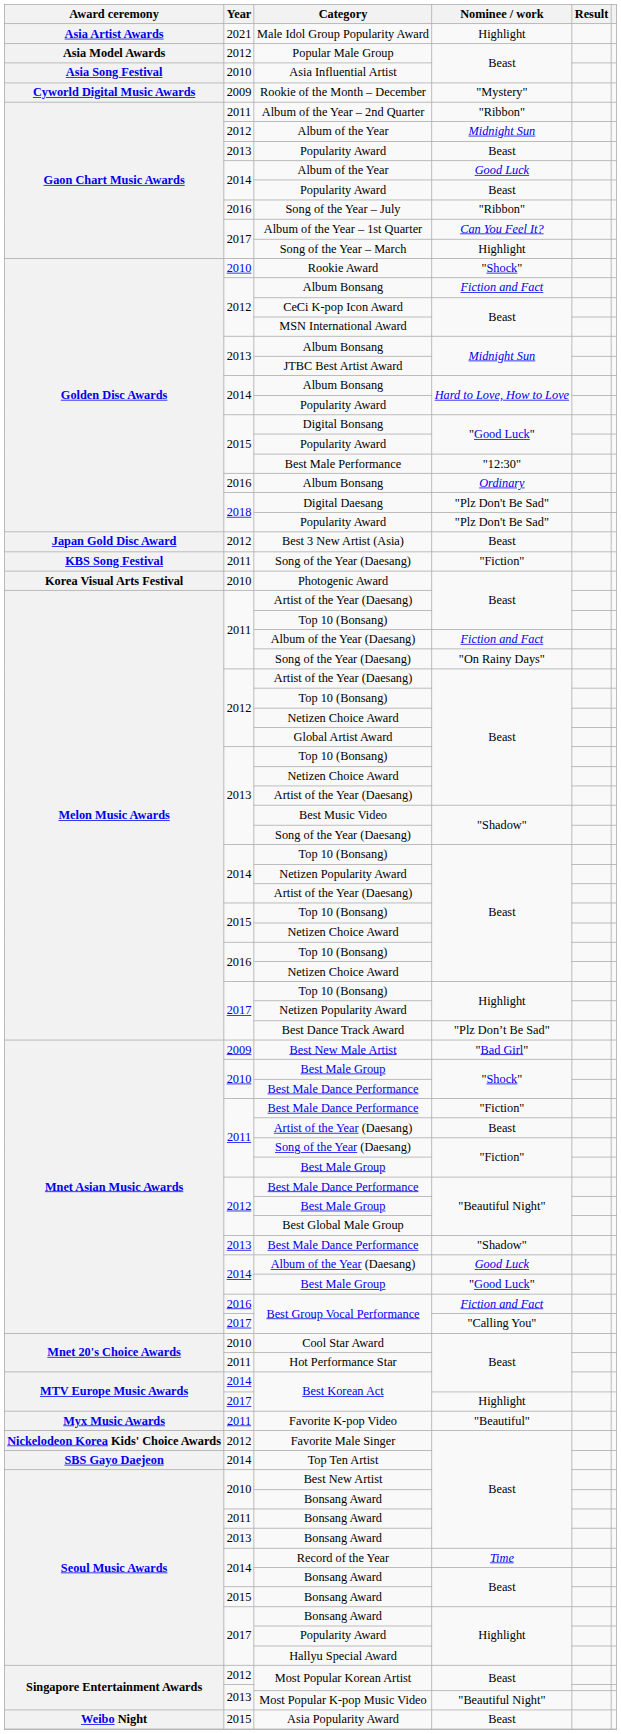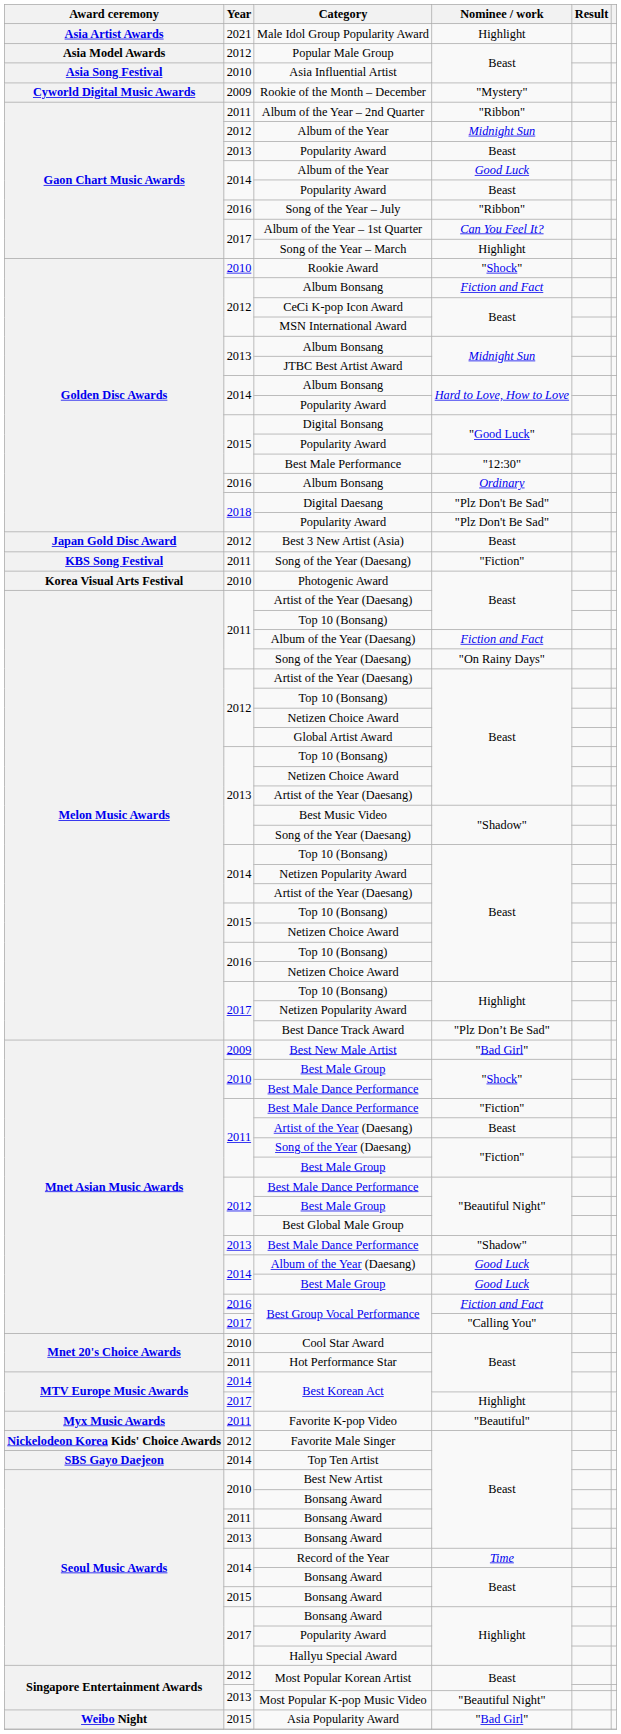2014 / Best Male Group | Nominee / work: "Good Luck" -> Good Luck
Asia Popularity Award | Nominee / work: Beast -> "Bad Girl"
